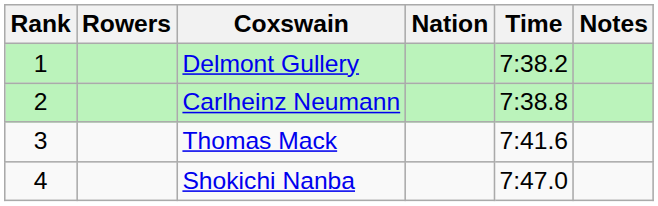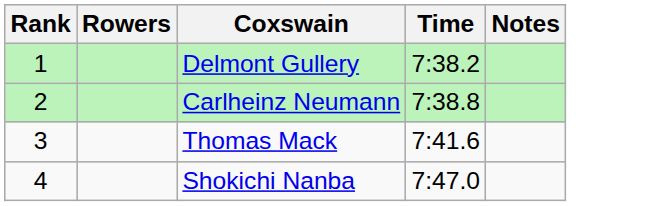- column: Nation
